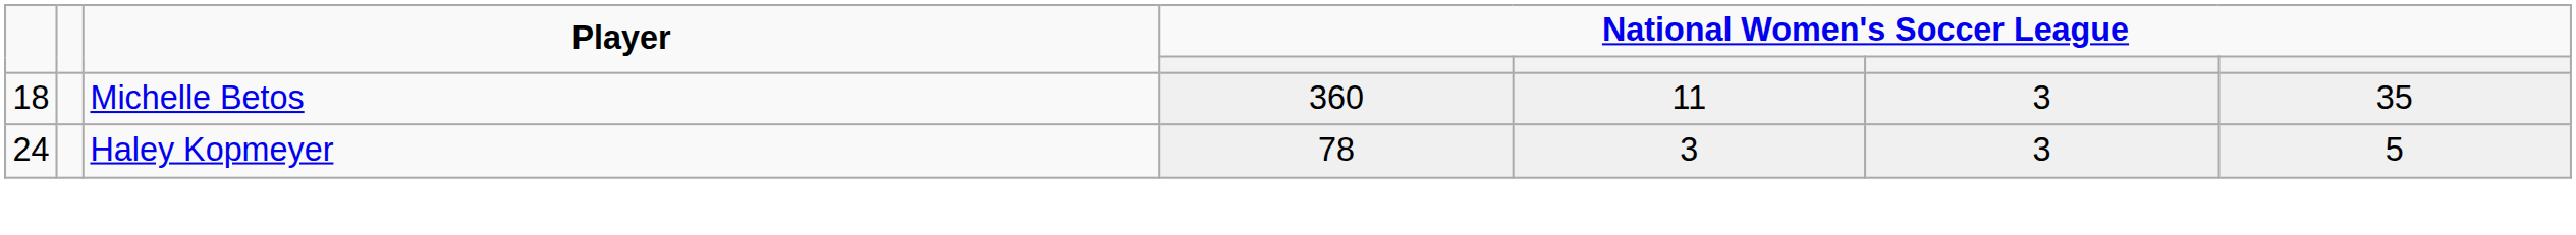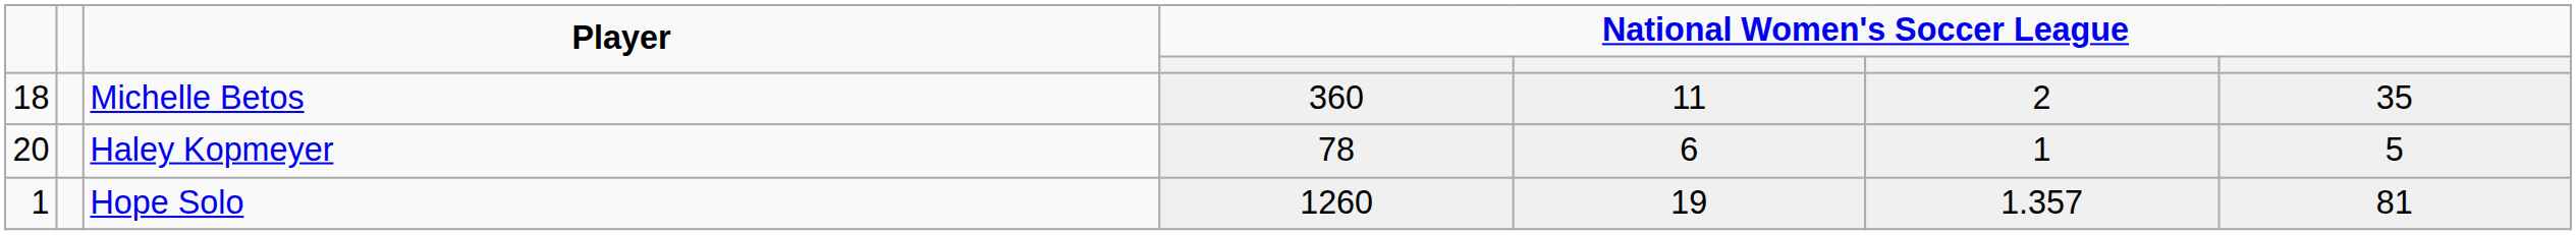Michelle Betos | column 6: 3 -> 2
Haley Kopmeyer | column 1: 24 -> 20
Haley Kopmeyer | column 5: 3 -> 6
Haley Kopmeyer | column 6: 3 -> 1
+ row: 1 | Hope Solo | 1260 | 19 | 1.357 | 81
